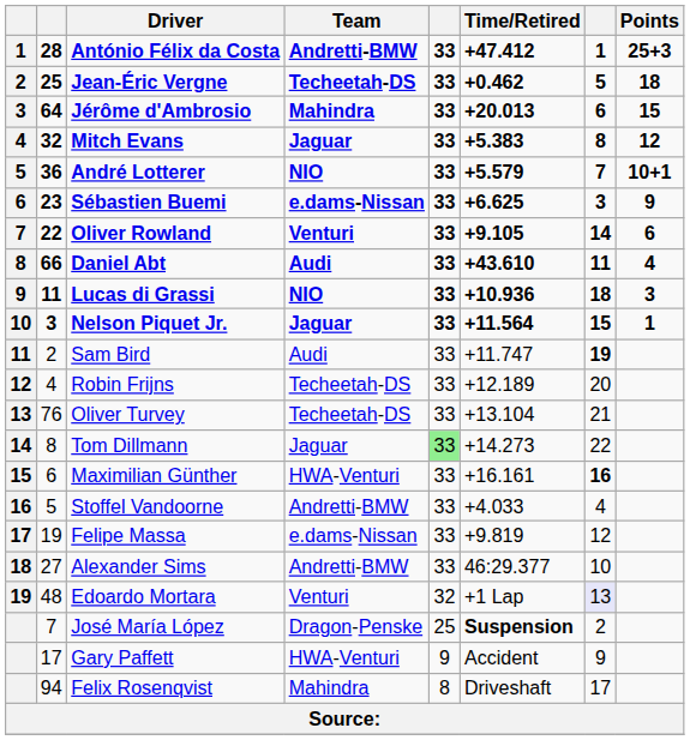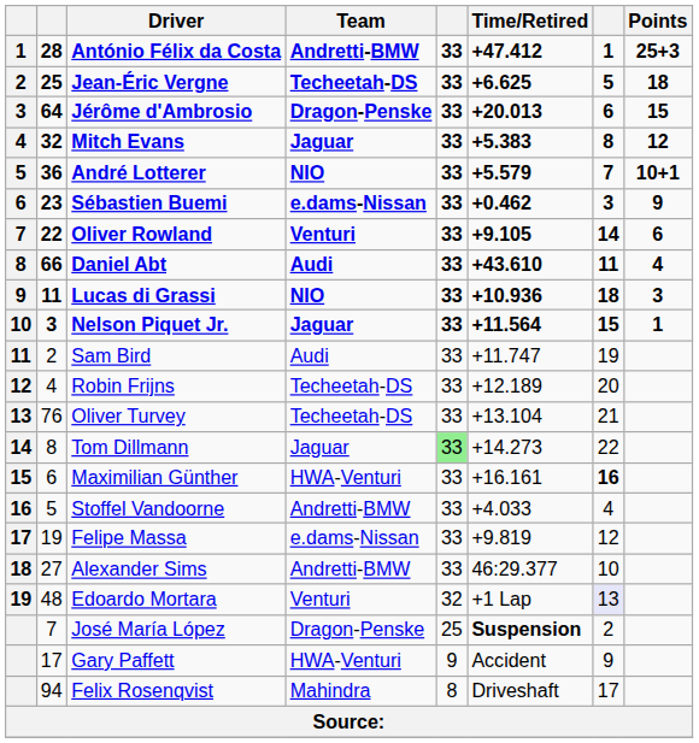Jean-Éric Vergne | Time/Retired: +0.462 -> +6.625
Jérôme d'Ambrosio | Team: Mahindra -> Dragon-Penske
Sébastien Buemi | Time/Retired: +6.625 -> +0.462
Sam Bird | column 7: bold -> normal
